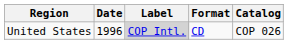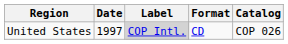United States | Date: 1996 -> 1997
